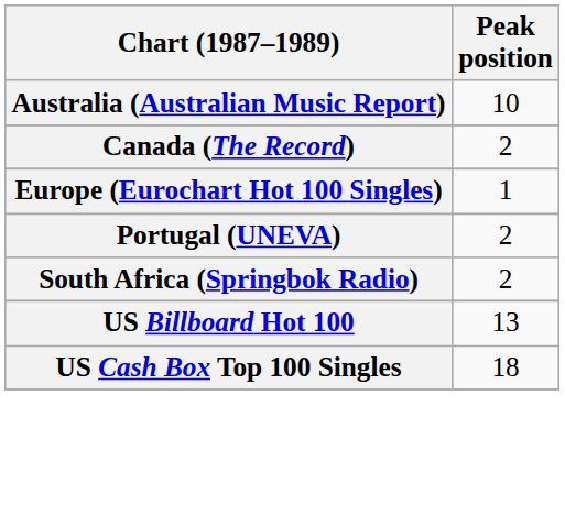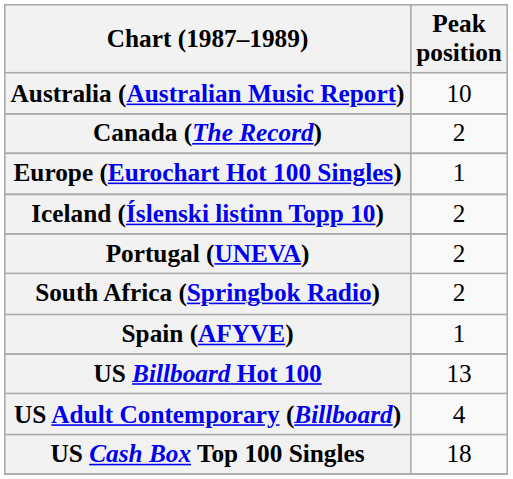+ row: Iceland (Íslenski listinn Topp 10) | 2
+ row: Spain (AFYVE) | 1
+ row: US Adult Contemporary (Billboard) | 4
